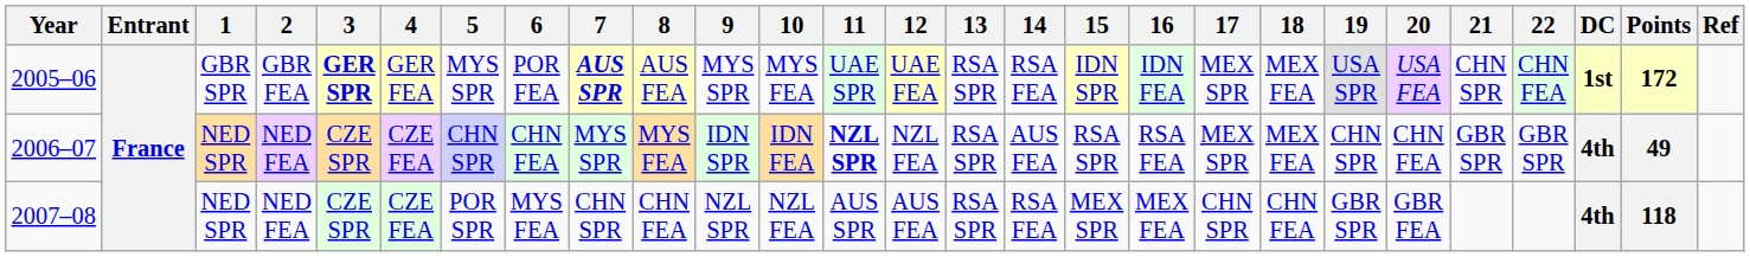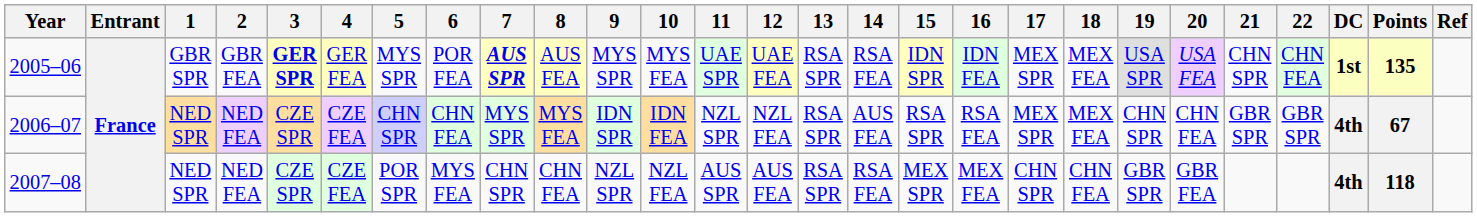2005–06 | Points: 172 -> 135
2006–07 | 11: bold -> normal
2006–07 | Points: 49 -> 67
